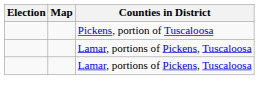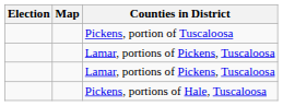+ row: Pickens, portions of Hale, Tuscaloosa
